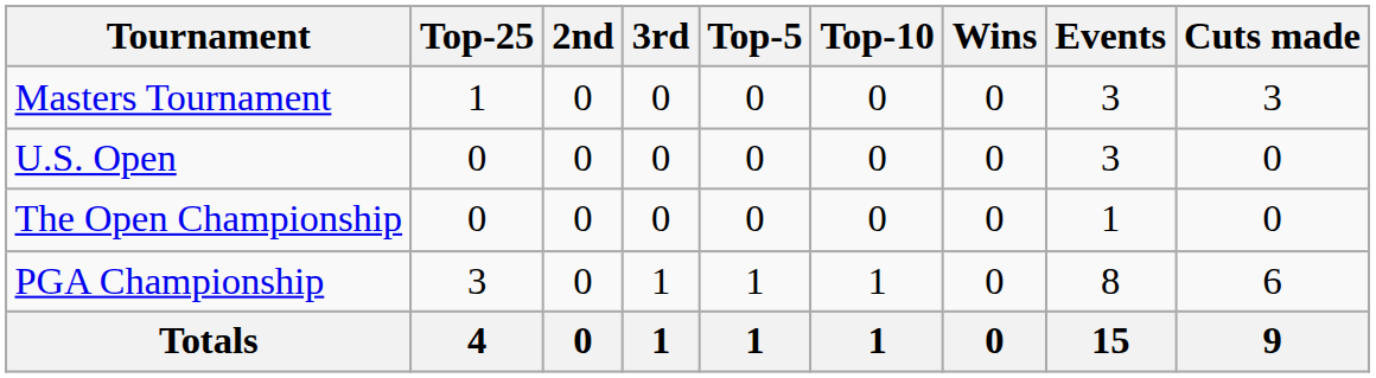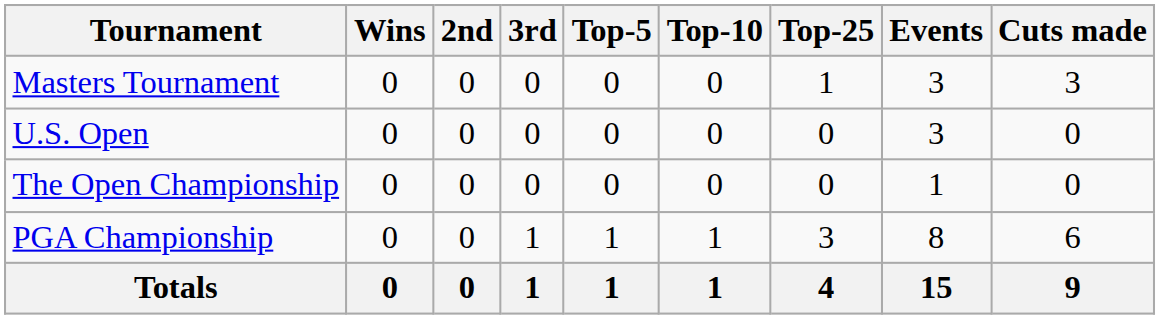columns swapped: Wins <-> Top-25
